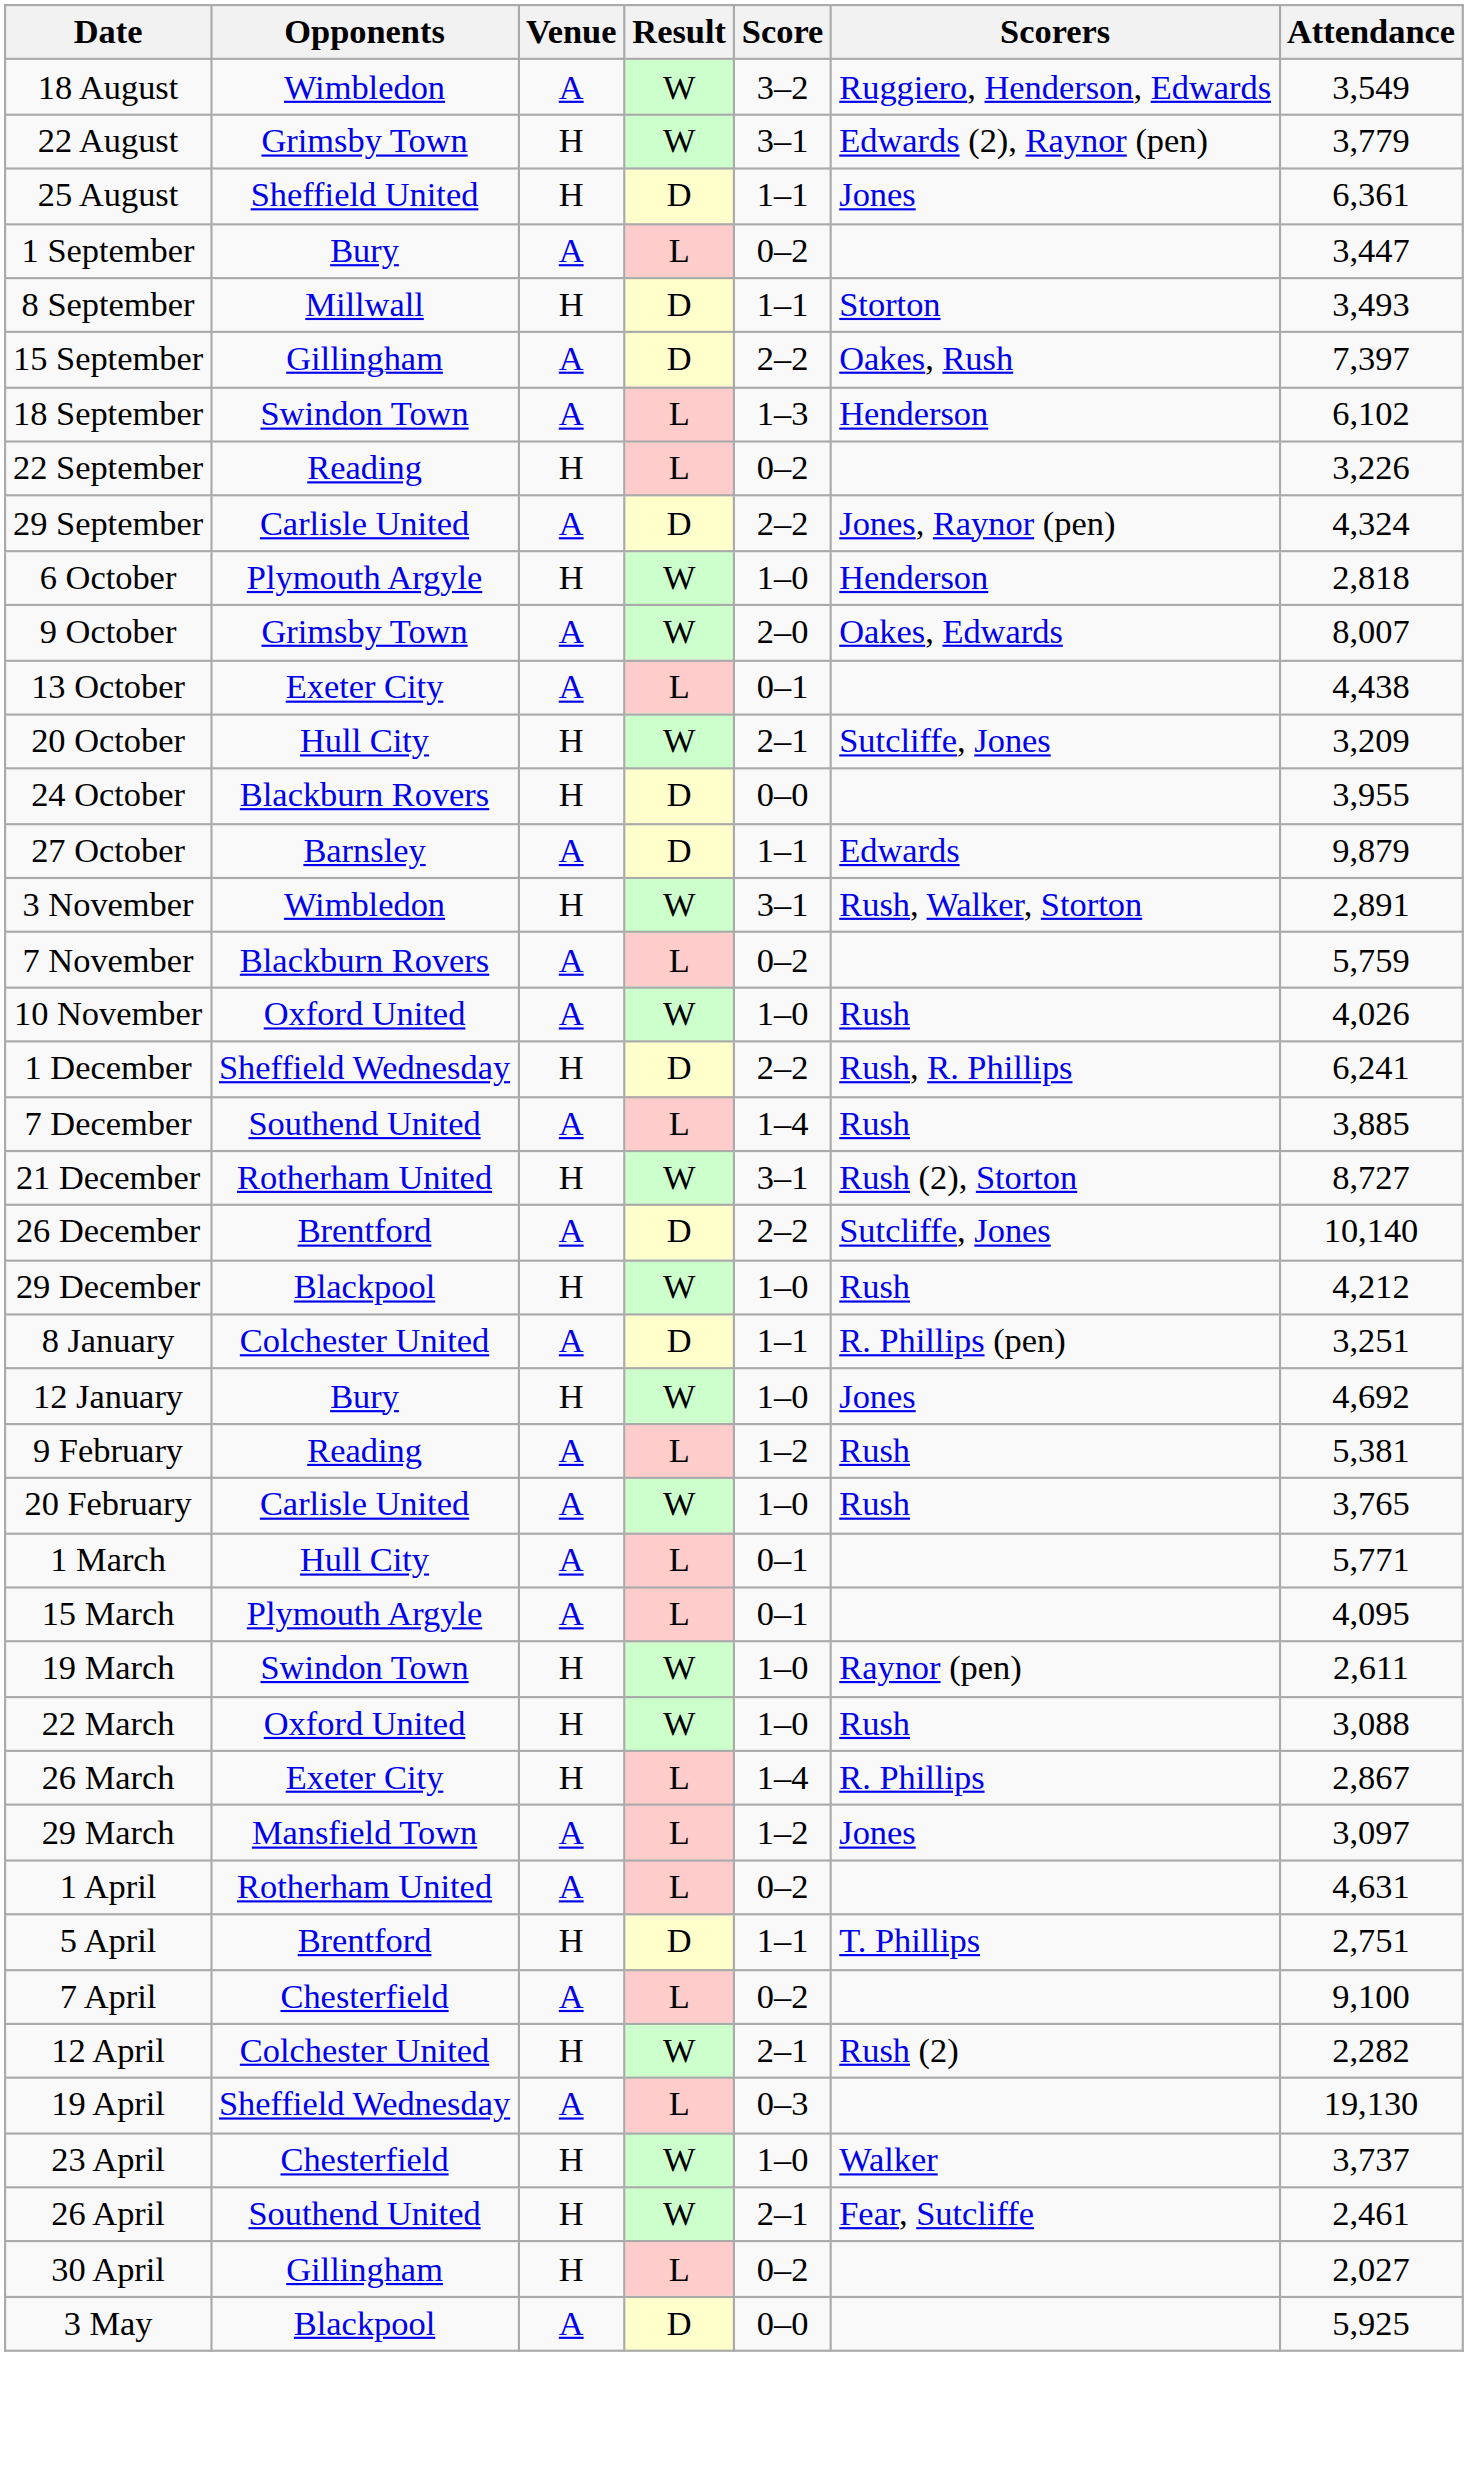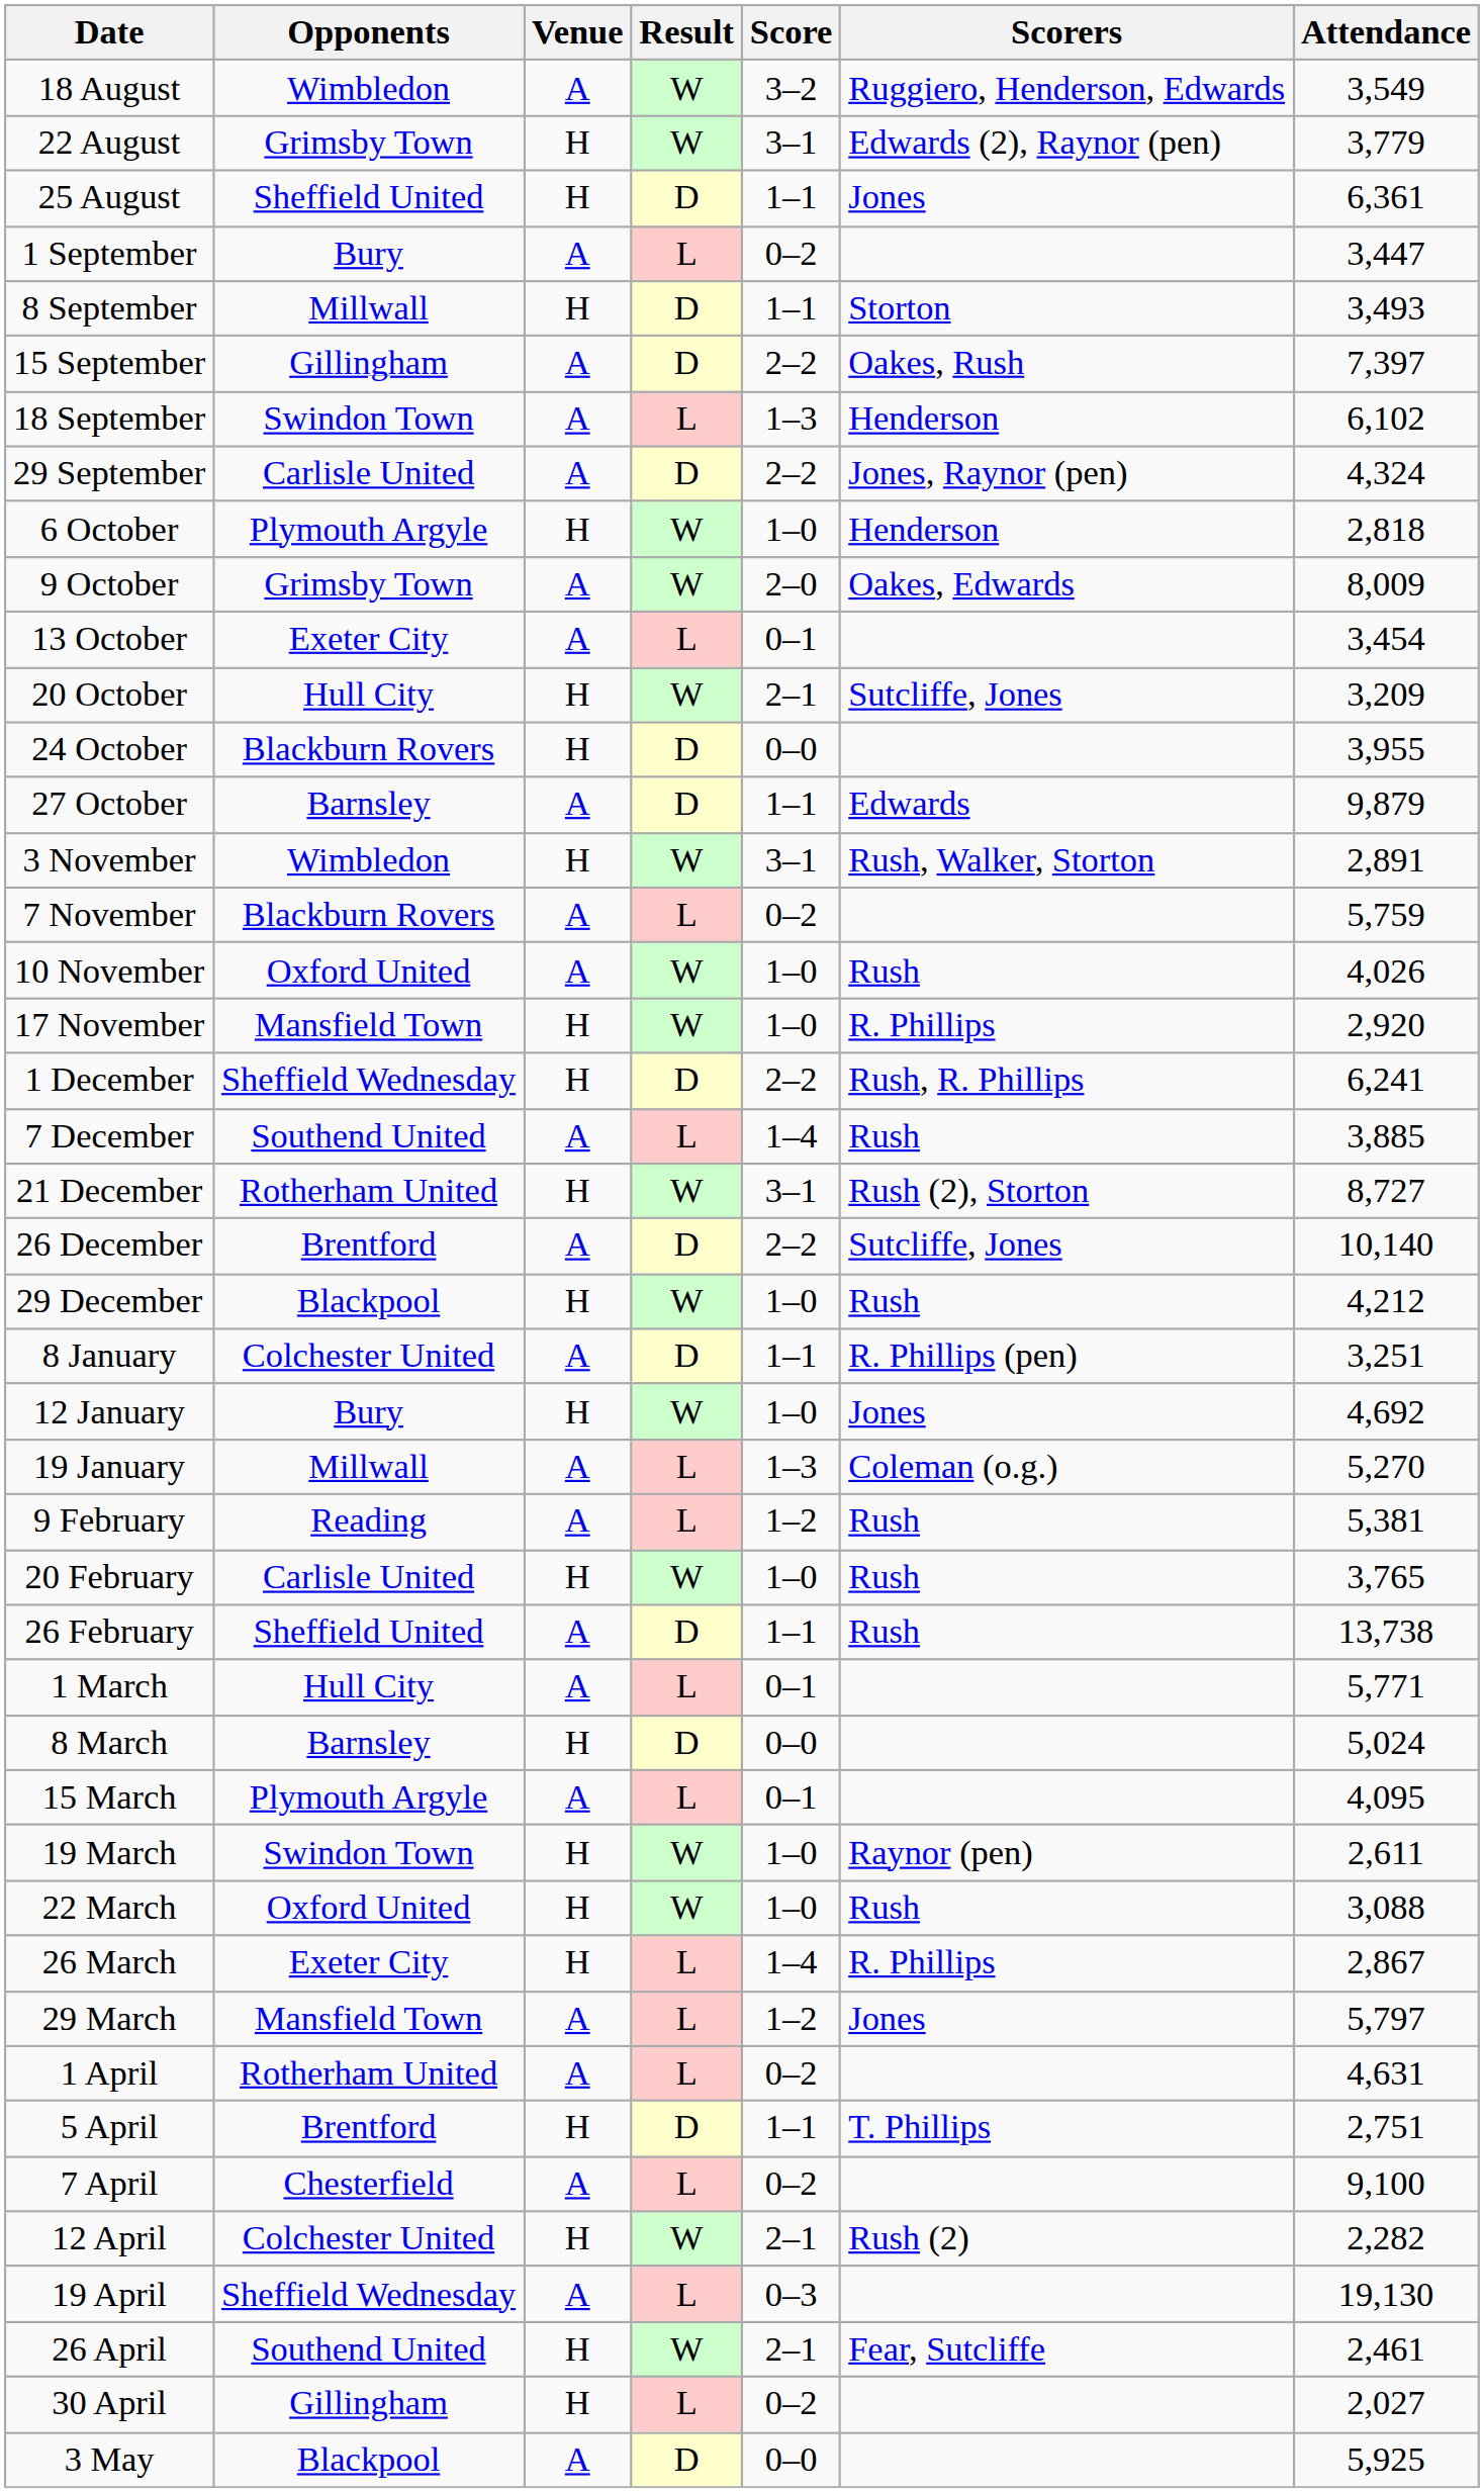- row: 22 September | Reading | H | L | 0–2 | 3,226
9 October | Attendance: 8,007 -> 8,009
13 October | Attendance: 4,438 -> 3,454
+ row: 17 November | Mansfield Town | H | W | 1–0 | R. Phillips | 2,920
+ row: 19 January | Millwall | A | L | 1–3 | Coleman (o.g.) | 5,270
20 February | Venue: A -> H
+ row: 26 February | Sheffield United | A | D | 1–1 | Rush | 13,738
+ row: 8 March | Barnsley | H | D | 0–0 | 5,024
29 March | Attendance: 3,097 -> 5,797
- row: 23 April | Chesterfield | H | W | 1–0 | Walker | 3,737
